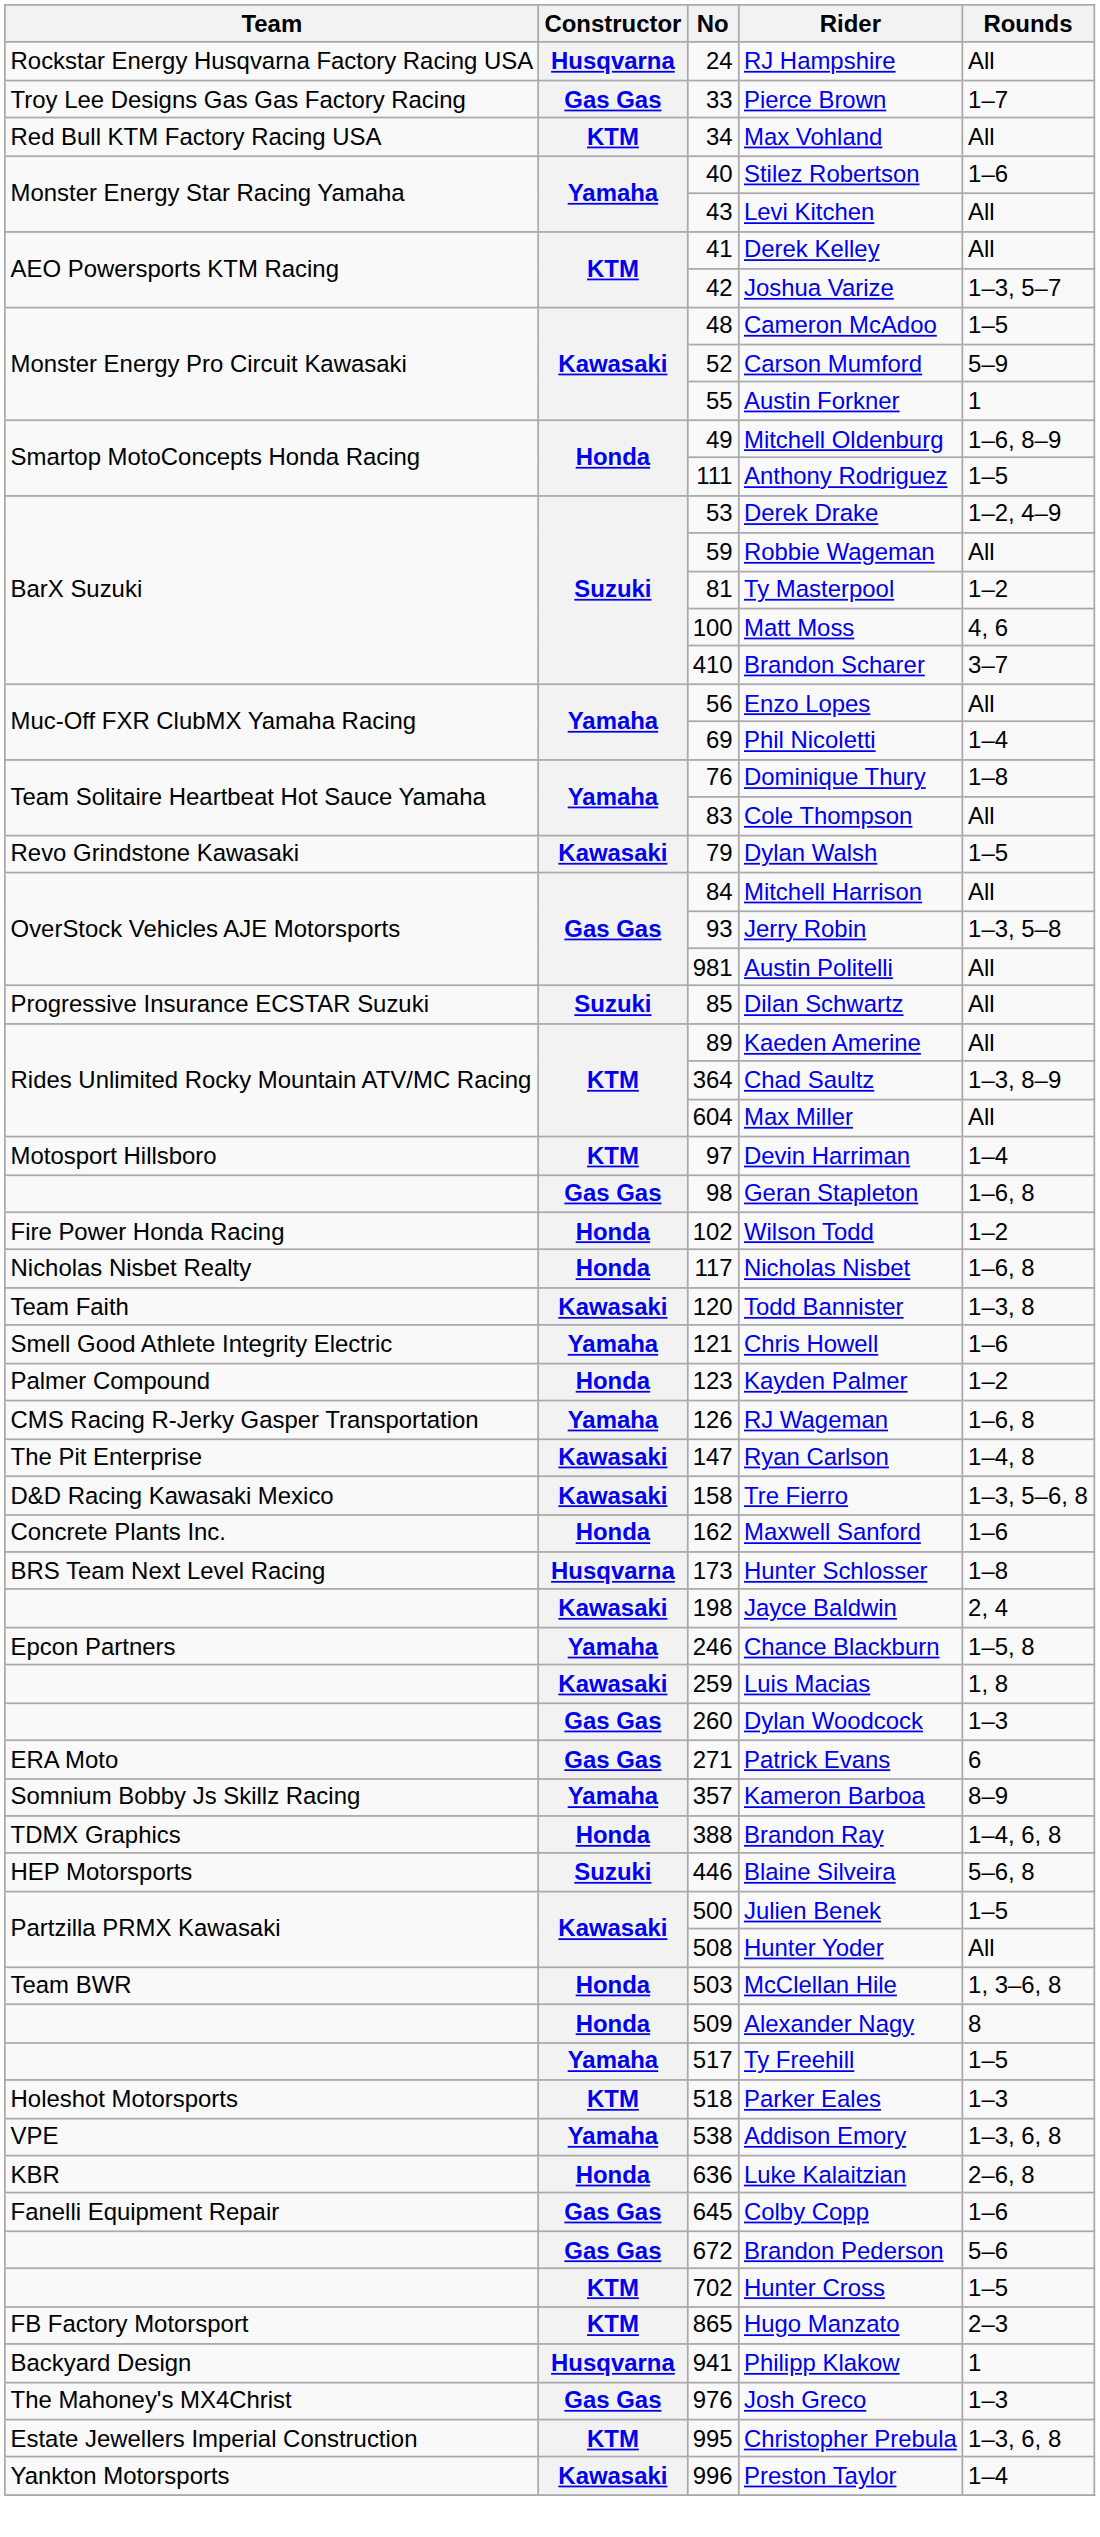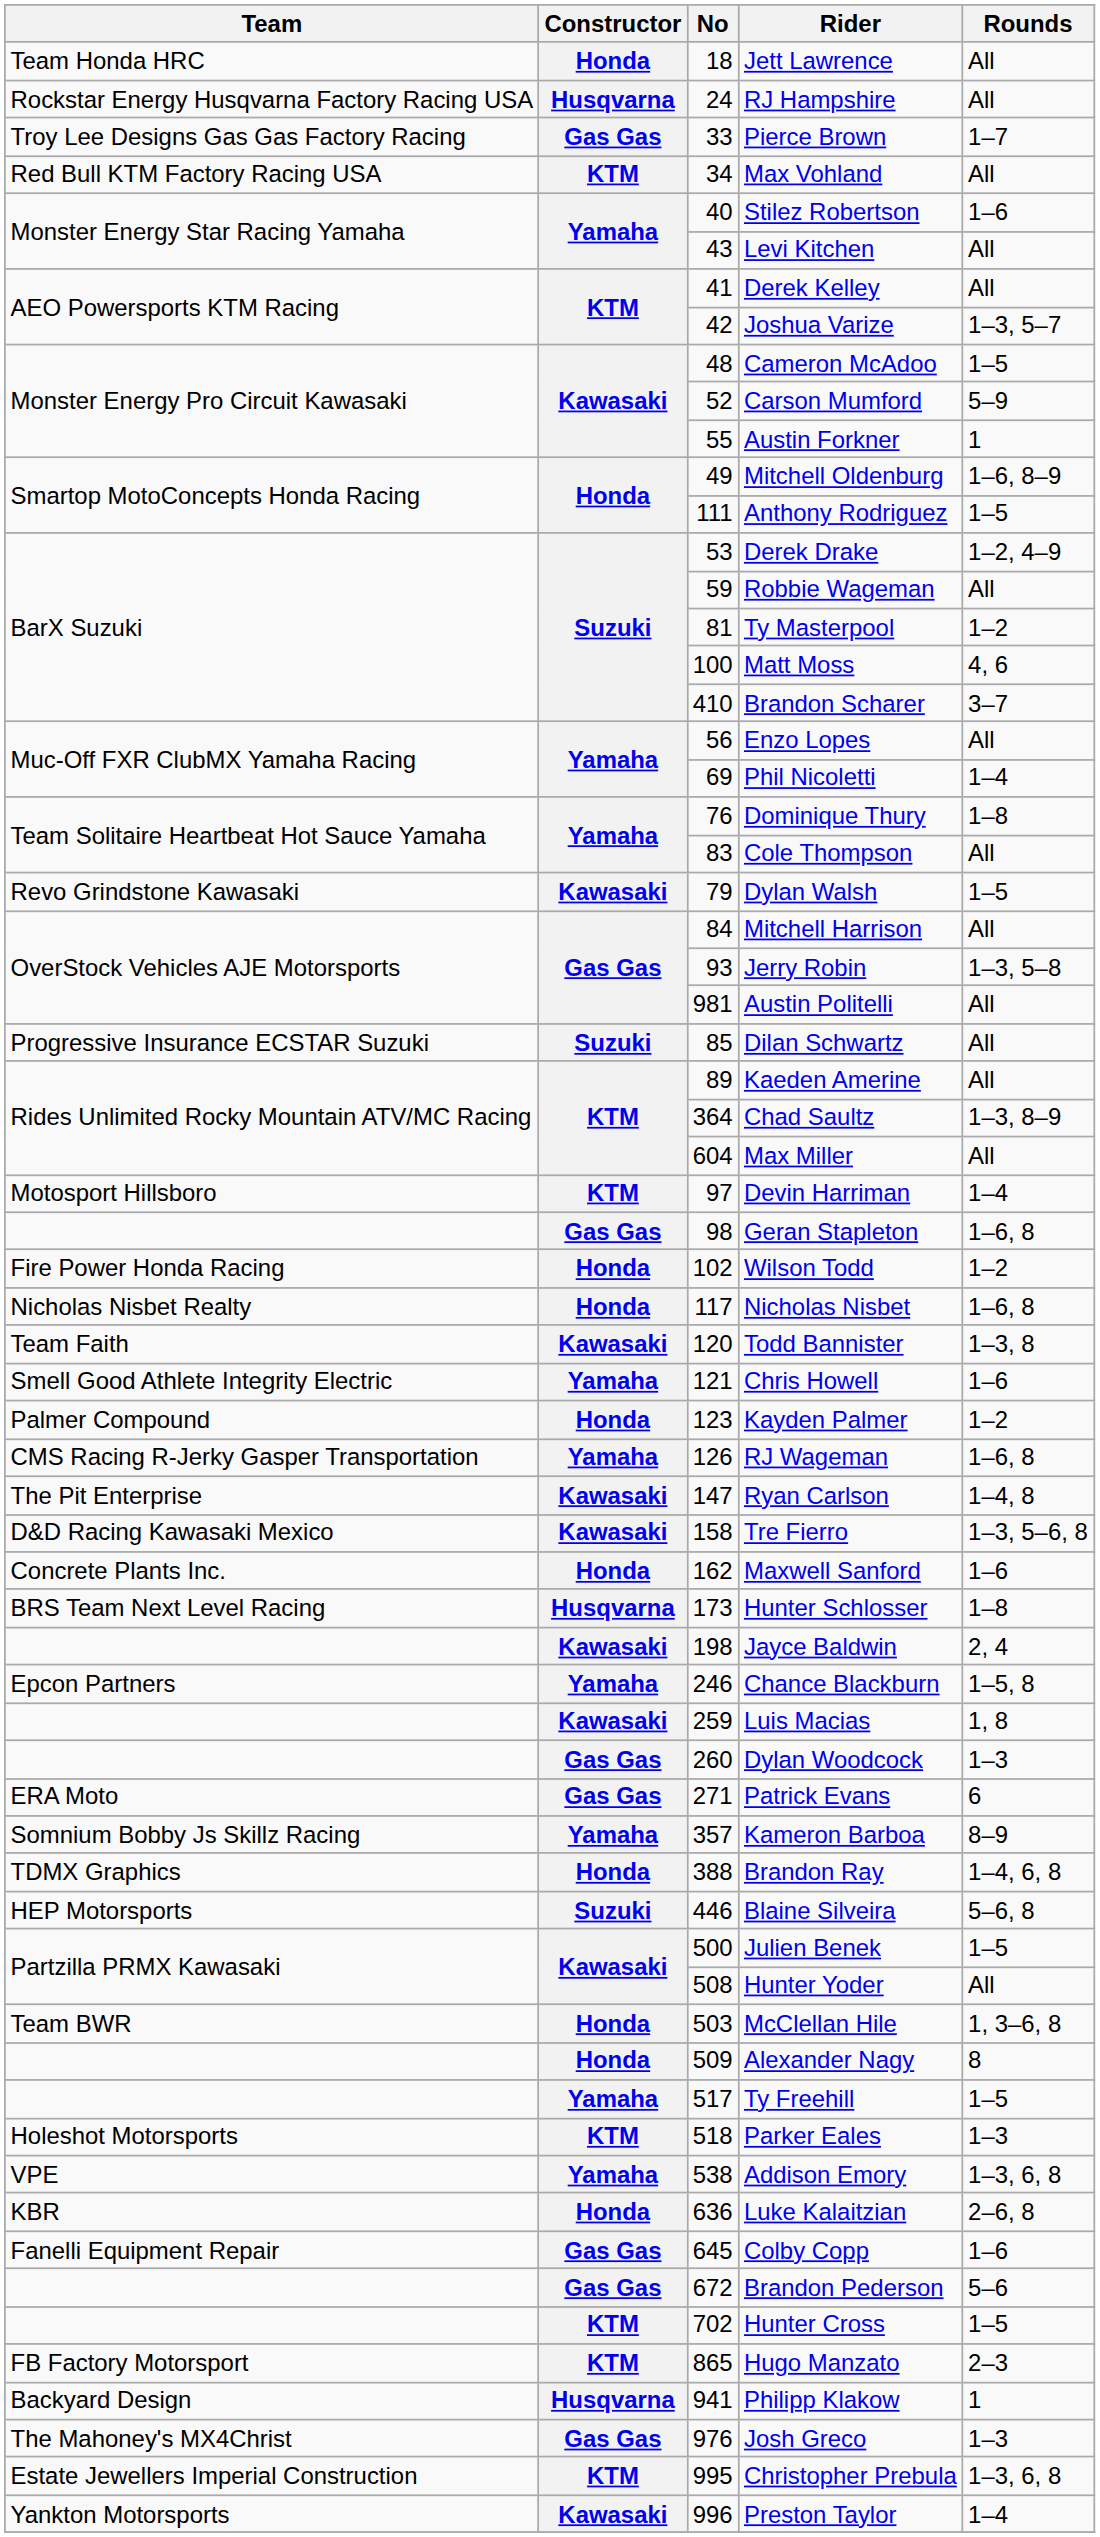+ row: Team Honda HRC | Honda | 18 | Jett Lawrence | All
